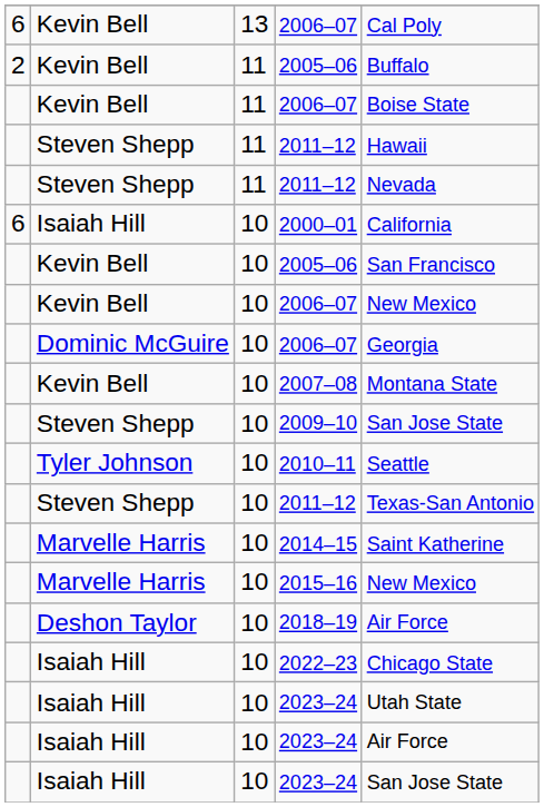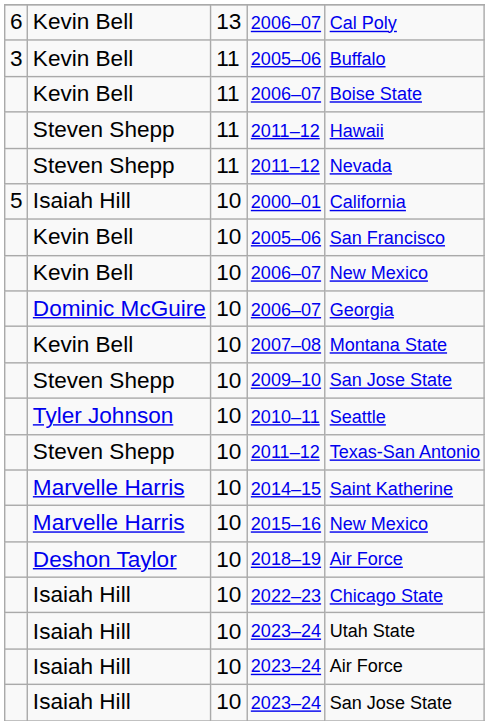11 / 2005–06 | column 1: 2 -> 3
2000–01 | column 1: 6 -> 5
